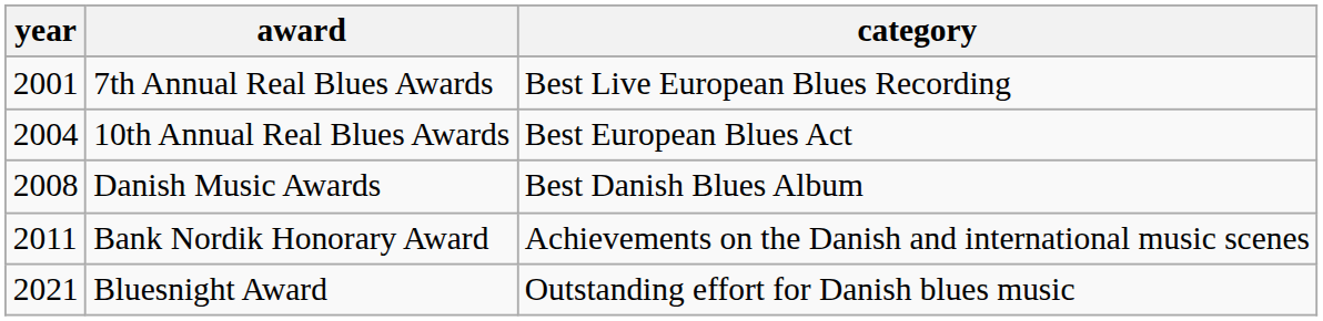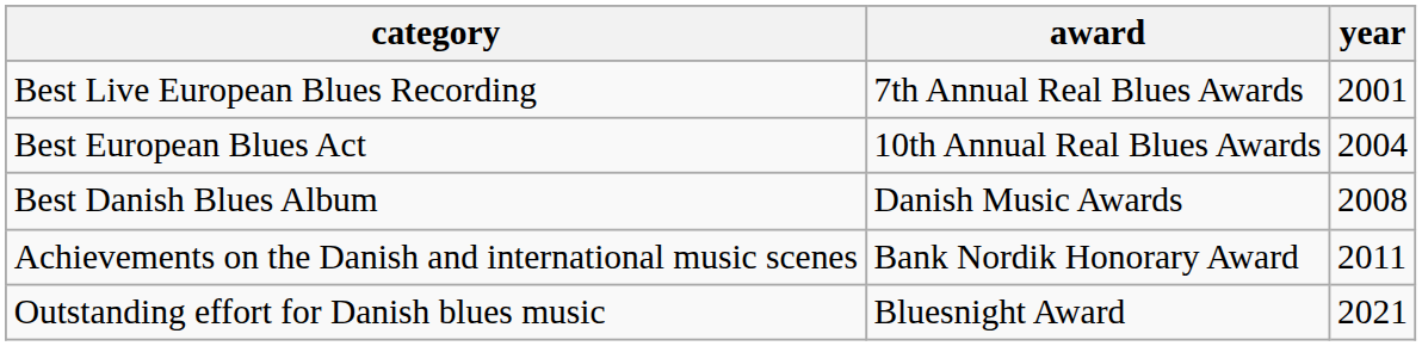columns swapped: year <-> category
